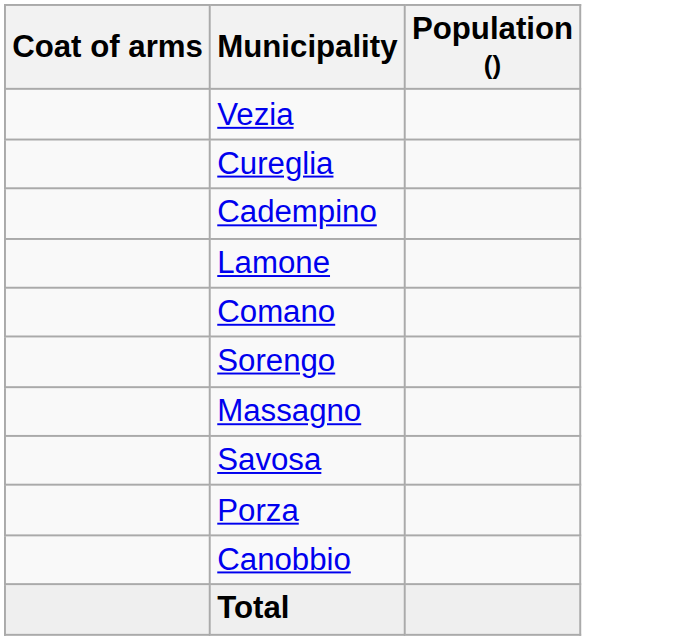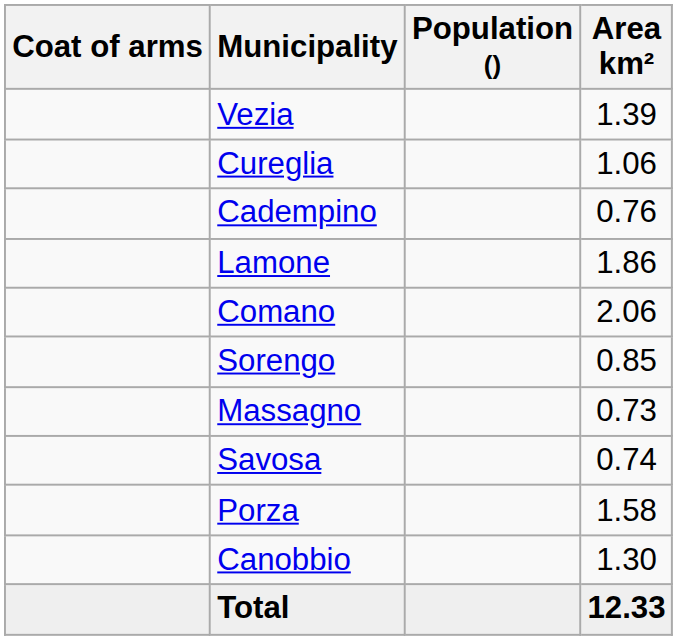+ column: Area km² | 1.39 | 1.06 | 0.76 | 1.86 | 2.06 | 0.85 | 0.73 | 0.74 | 1.58 | 1.30 | 12.33
